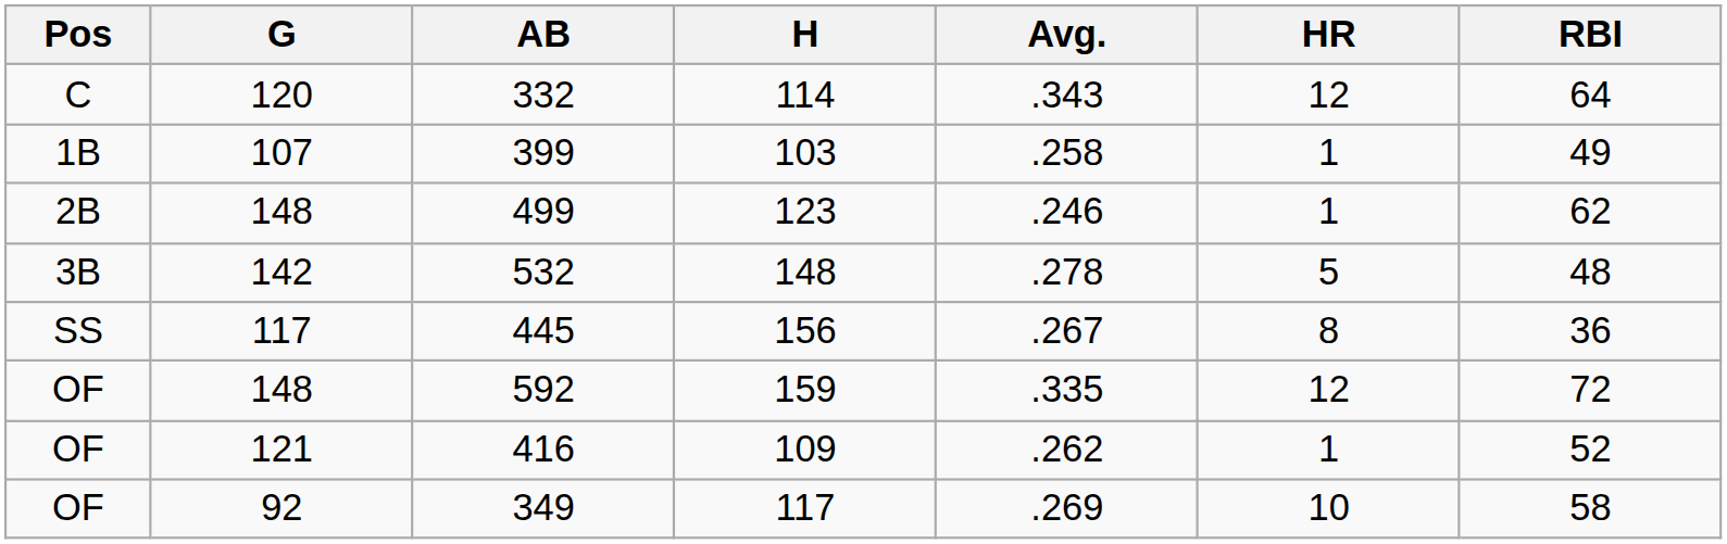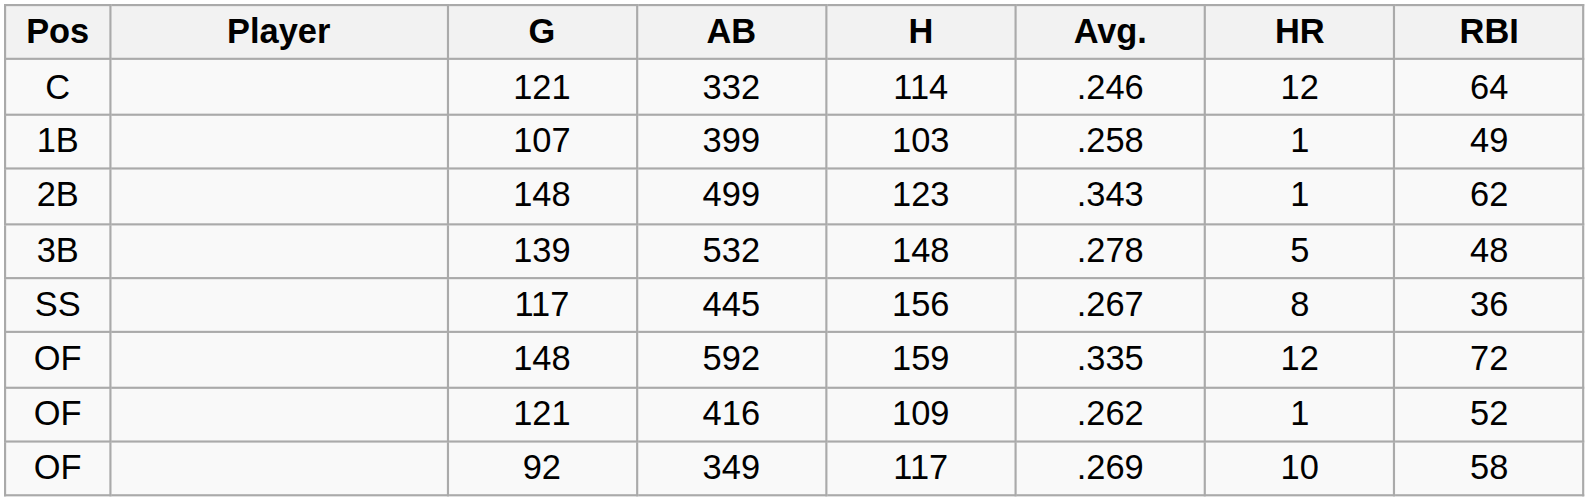+ column: Player
332 | G: 120 -> 121
332 | Avg.: .343 -> .246
499 | Avg.: .246 -> .343
532 | G: 142 -> 139
